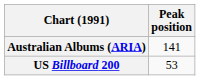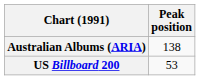Australian Albums (ARIA) | Peak position: 141 -> 138
